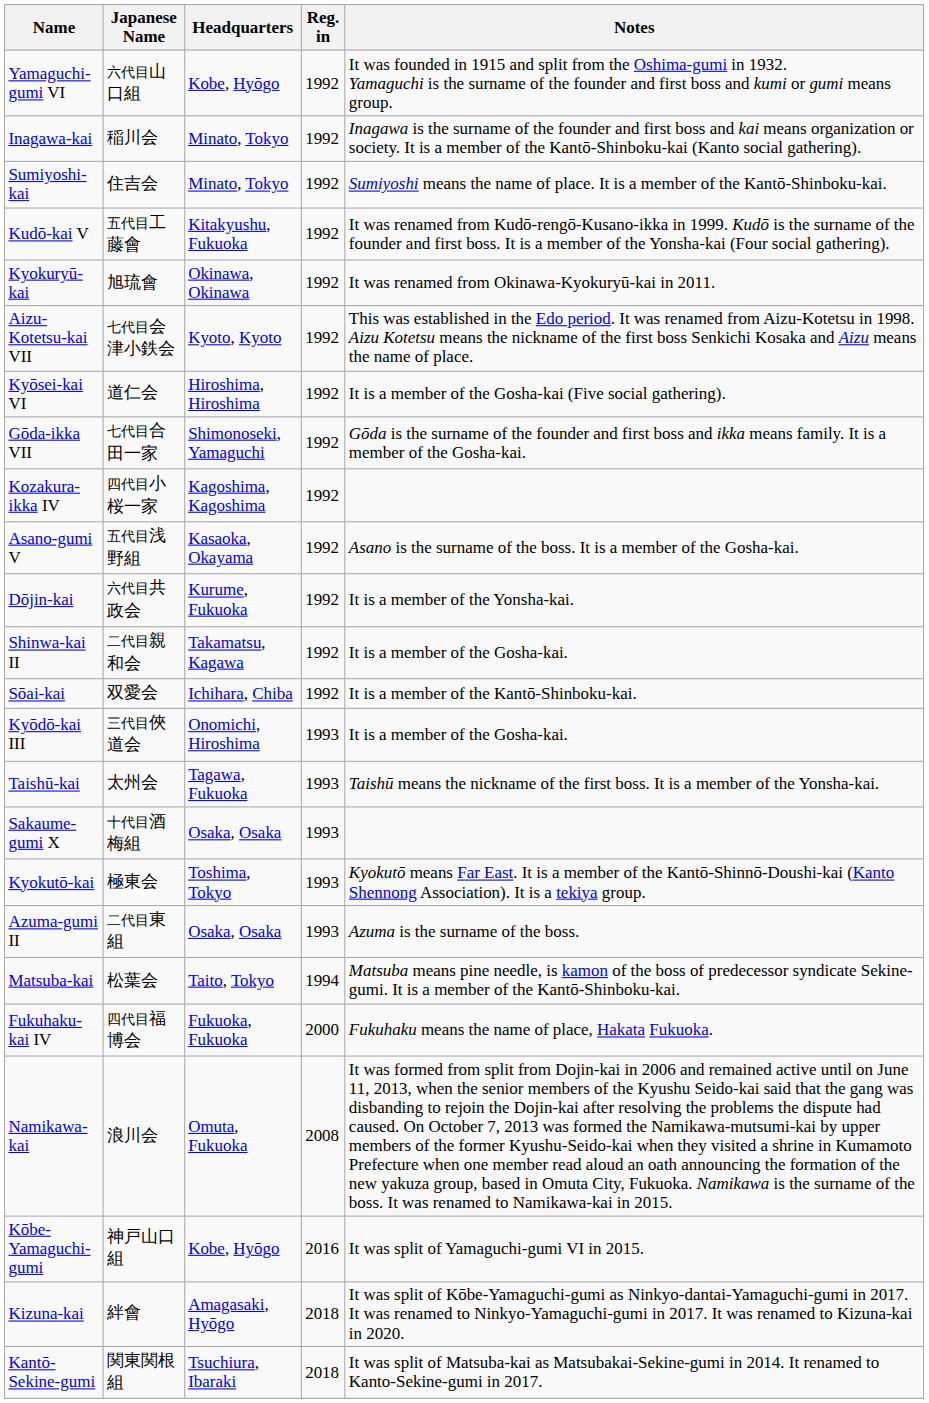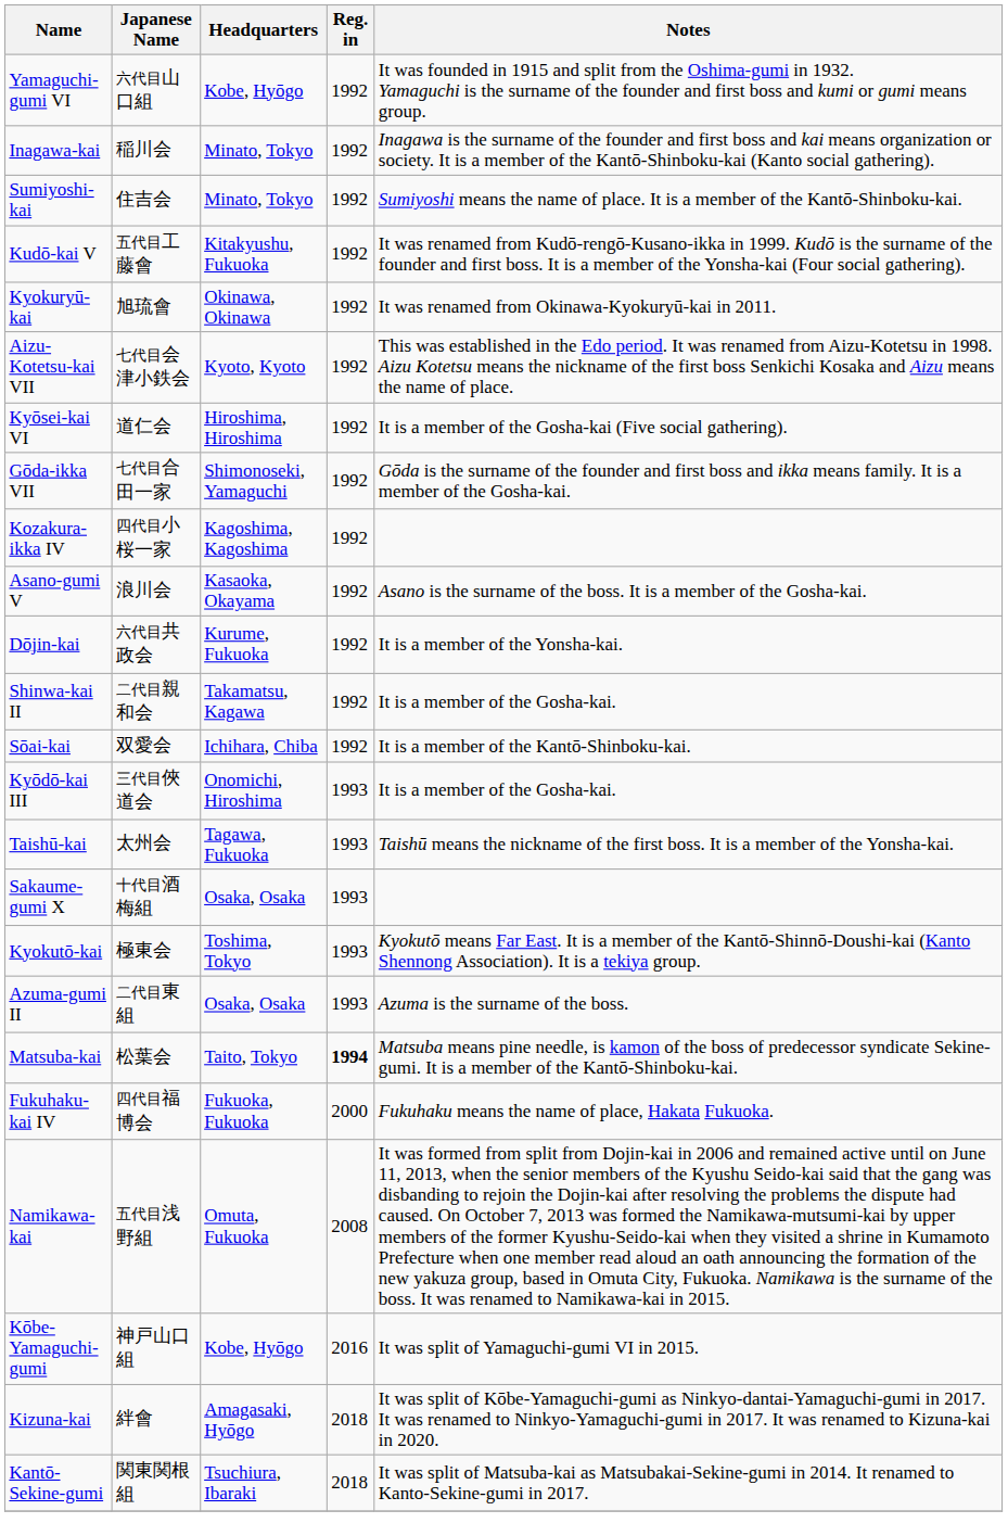Asano-gumi V | Japanese Name: 五代目浅野組 -> 浪川会
Matsuba-kai | Reg. in: normal -> bold
Namikawa-kai | Japanese Name: 浪川会 -> 五代目浅野組
